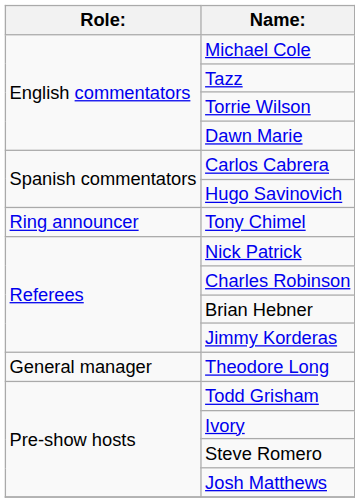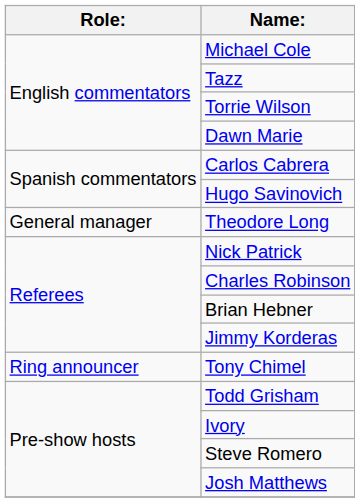rows swapped: Tony Chimel <-> Theodore Long
